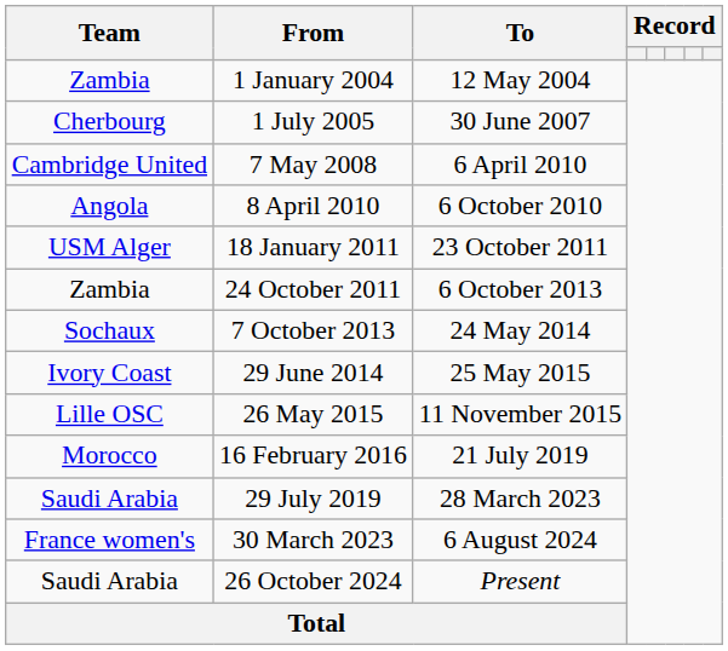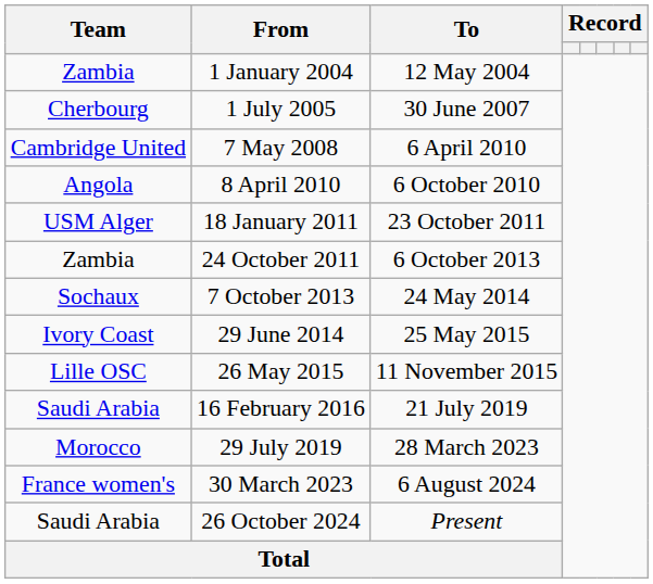16 February 2016 | Team: Morocco -> Saudi Arabia
29 July 2019 | Team: Saudi Arabia -> Morocco
